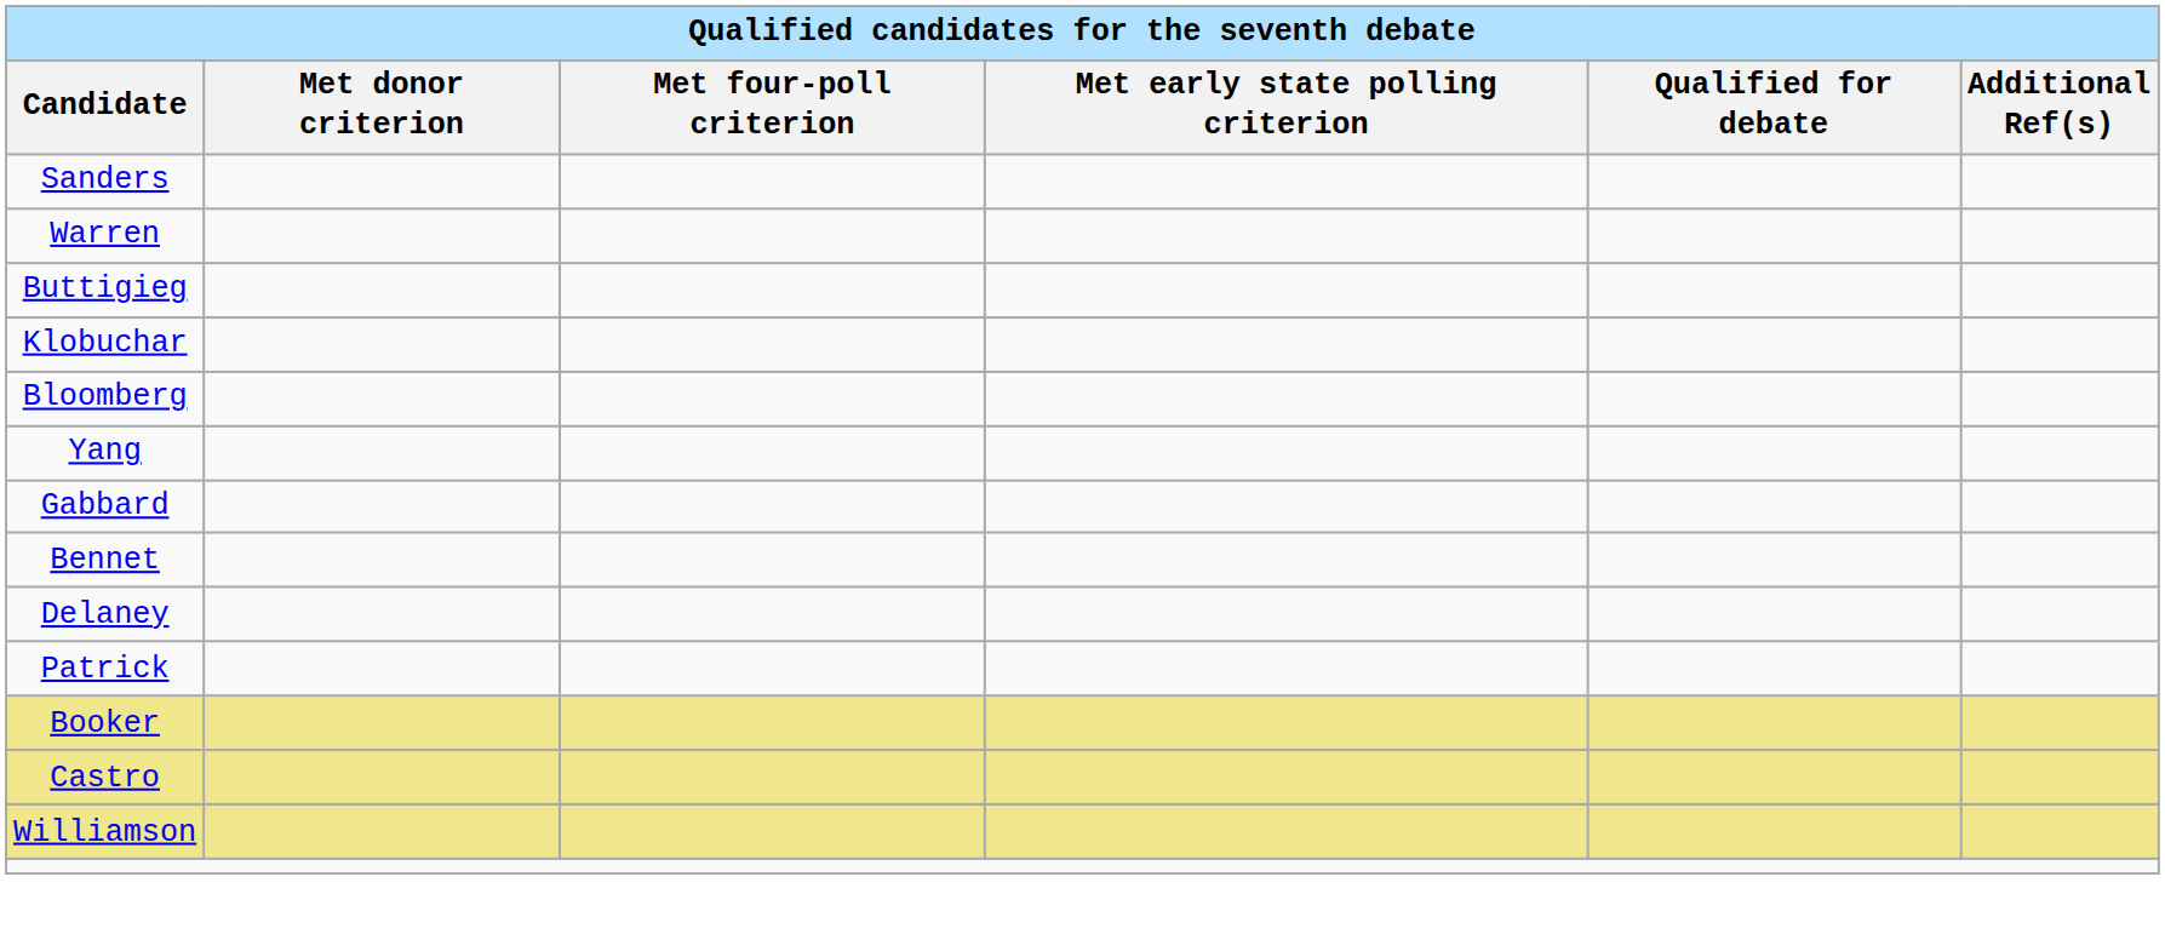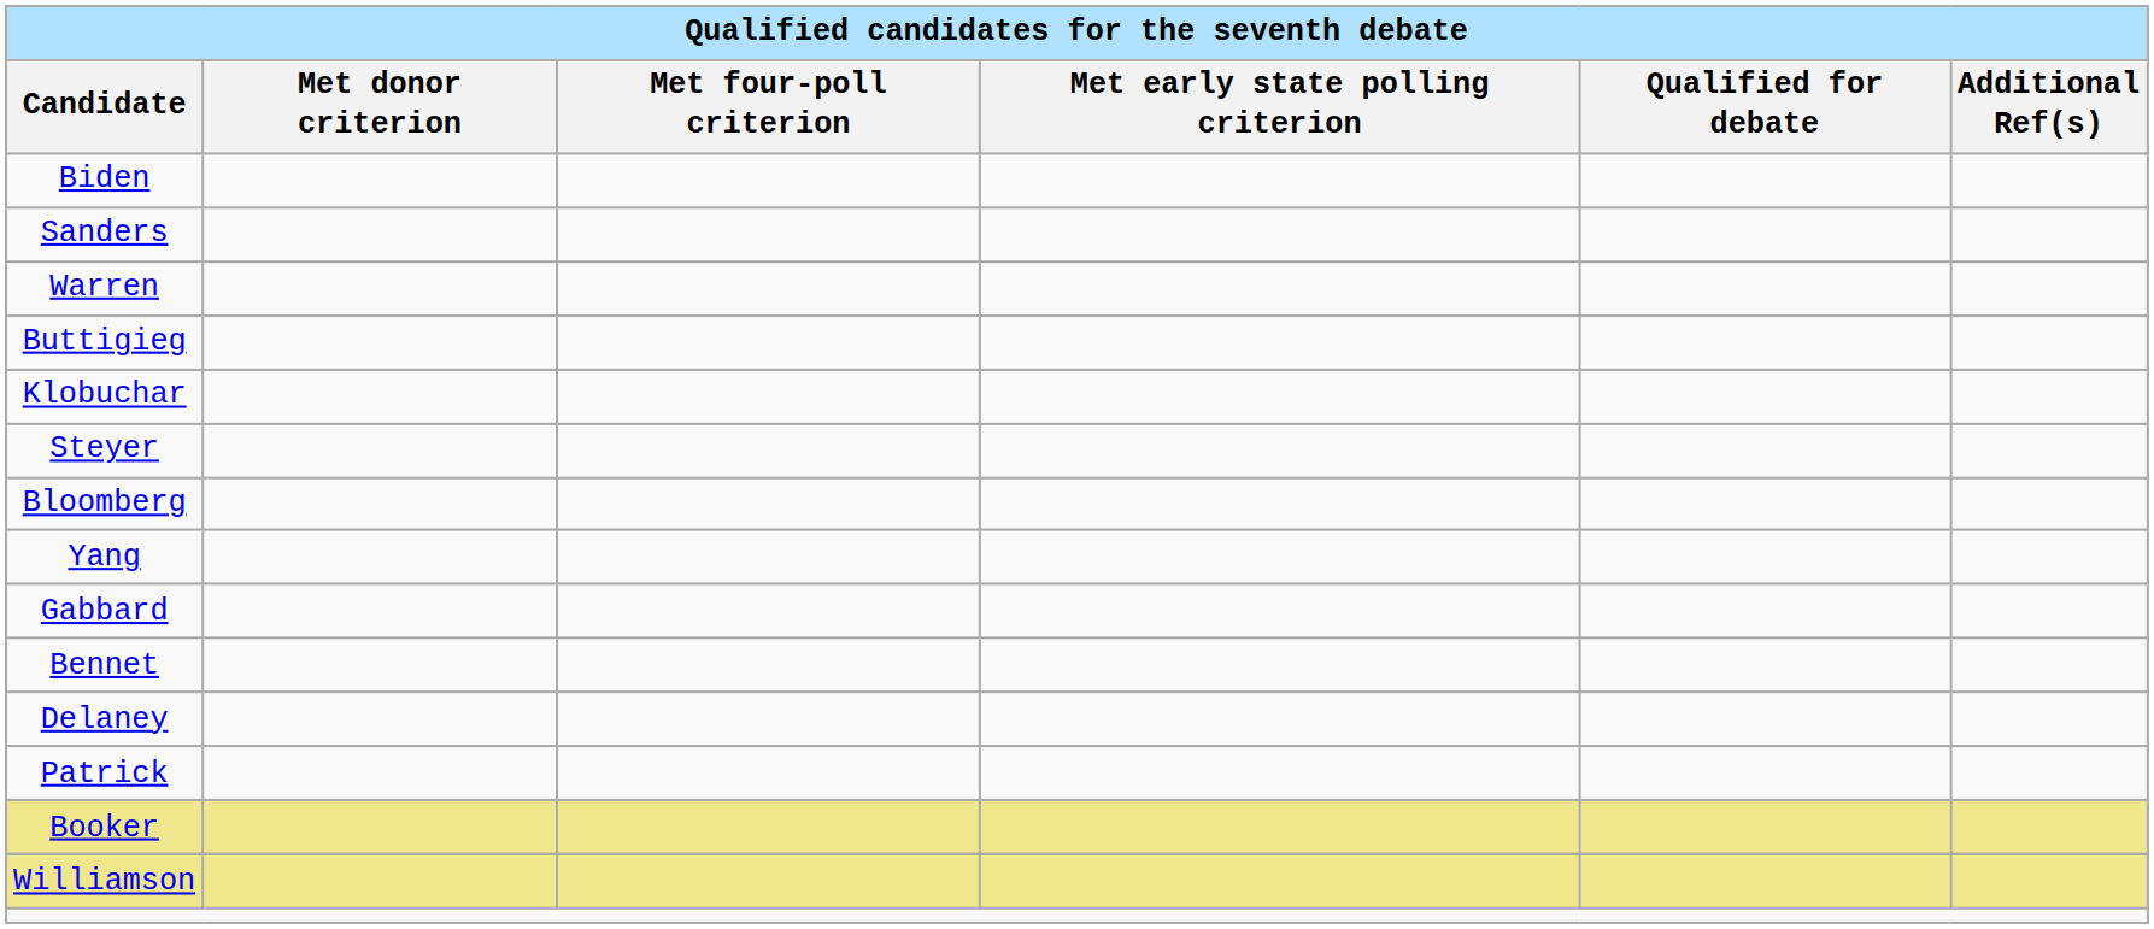+ row: Biden
+ row: Steyer
- row: Castro
